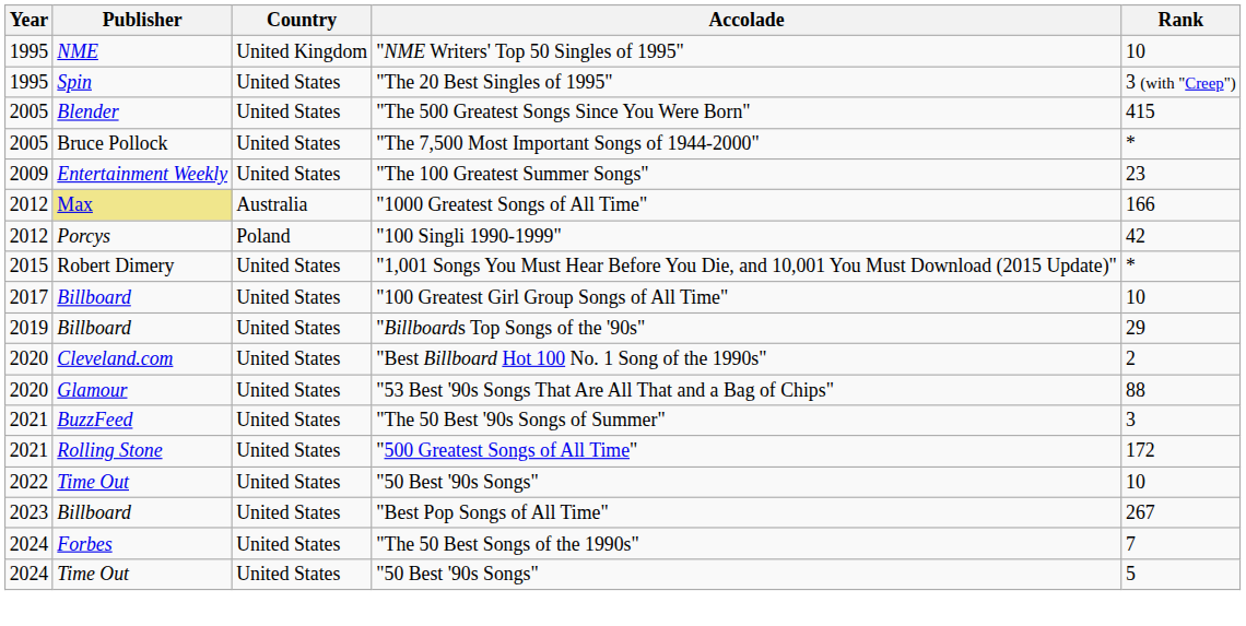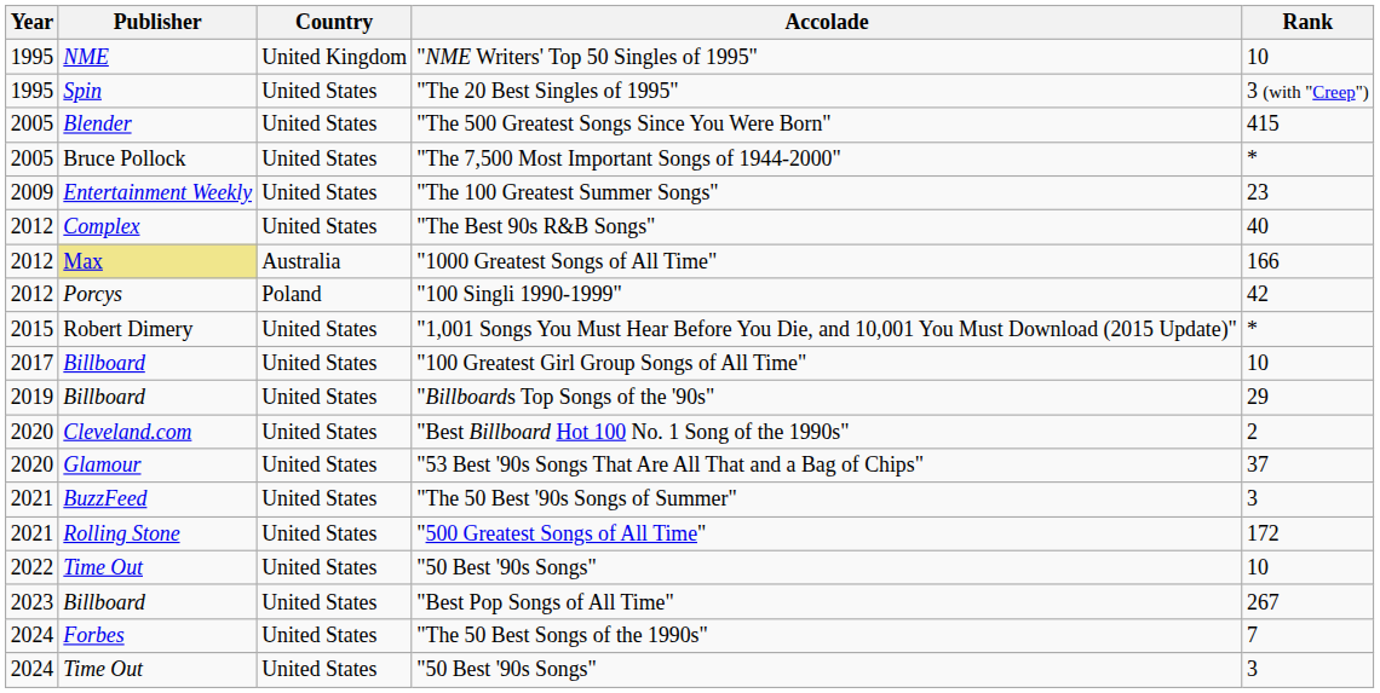+ row: 2012 | Complex | United States | "The Best 90s R&B Songs" | 40
"53 Best '90s Songs That Are All That and a Bag of Chips" | Rank: 88 -> 37
2024 / "50 Best '90s Songs" | Rank: 5 -> 3
